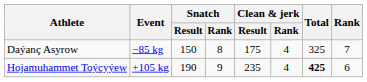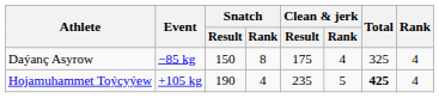Daýanç Asyrow | Rank: 7 -> 4
Hojamuhammet Toýçyýew | Snatch / Rank: 9 -> 4
Hojamuhammet Toýçyýew | Clean & jerk / Rank: 4 -> 5
Hojamuhammet Toýçyýew | Rank: 6 -> 4
